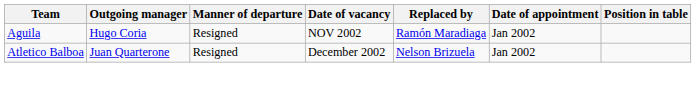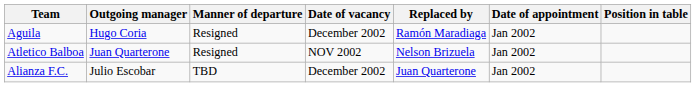Aguila | Date of vacancy: NOV 2002 -> December 2002
Atletico Balboa | Date of vacancy: December 2002 -> NOV 2002
+ row: Alianza F.C. | Julio Escobar | TBD | December 2002 | Juan Quarterone | Jan 2002
